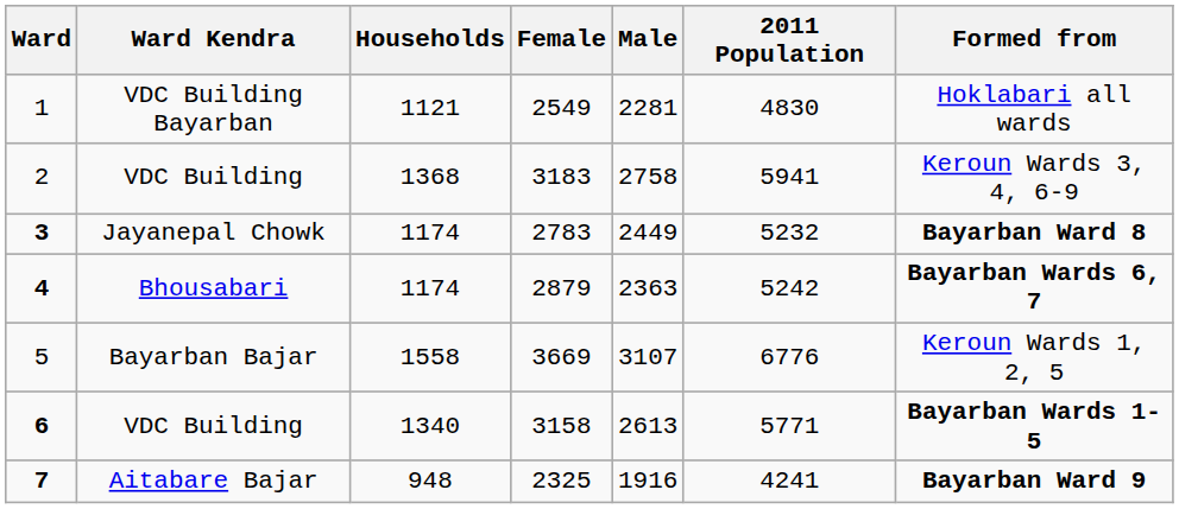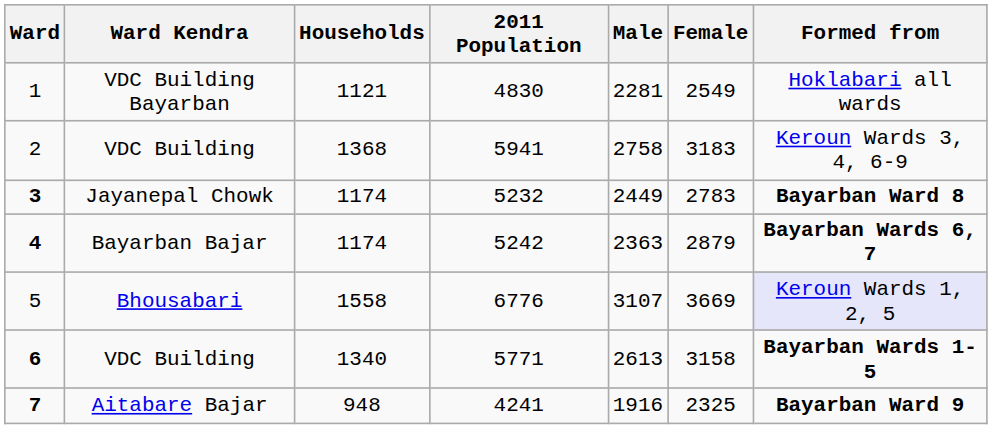columns swapped: 2011 Population <-> Female
4 | Ward Kendra: Bhousabari -> Bayarban Bajar
5 | Ward Kendra: Bayarban Bajar -> Bhousabari
5 | Formed from: no background -> lavender background
